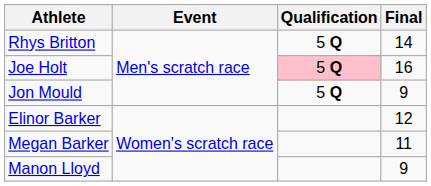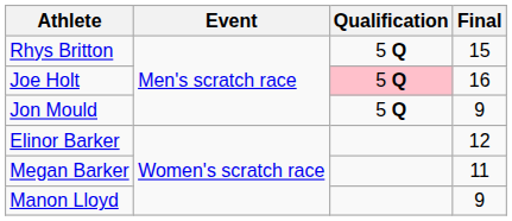Rhys Britton | Final: 14 -> 15
